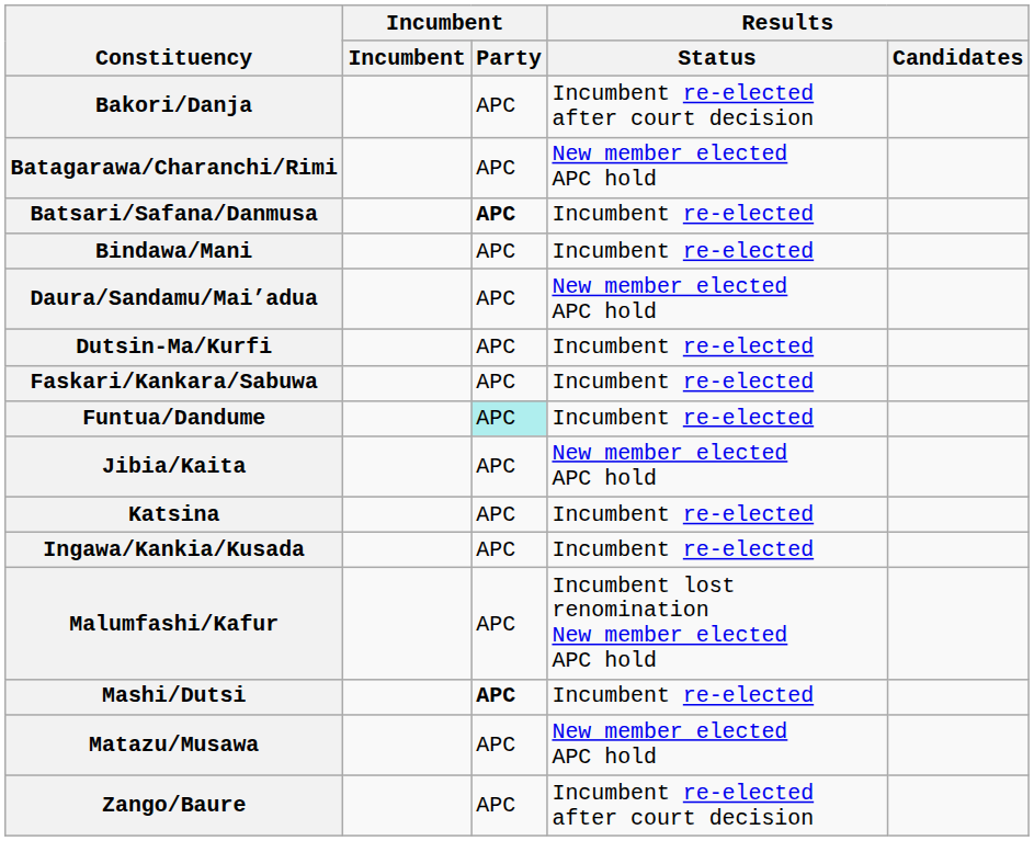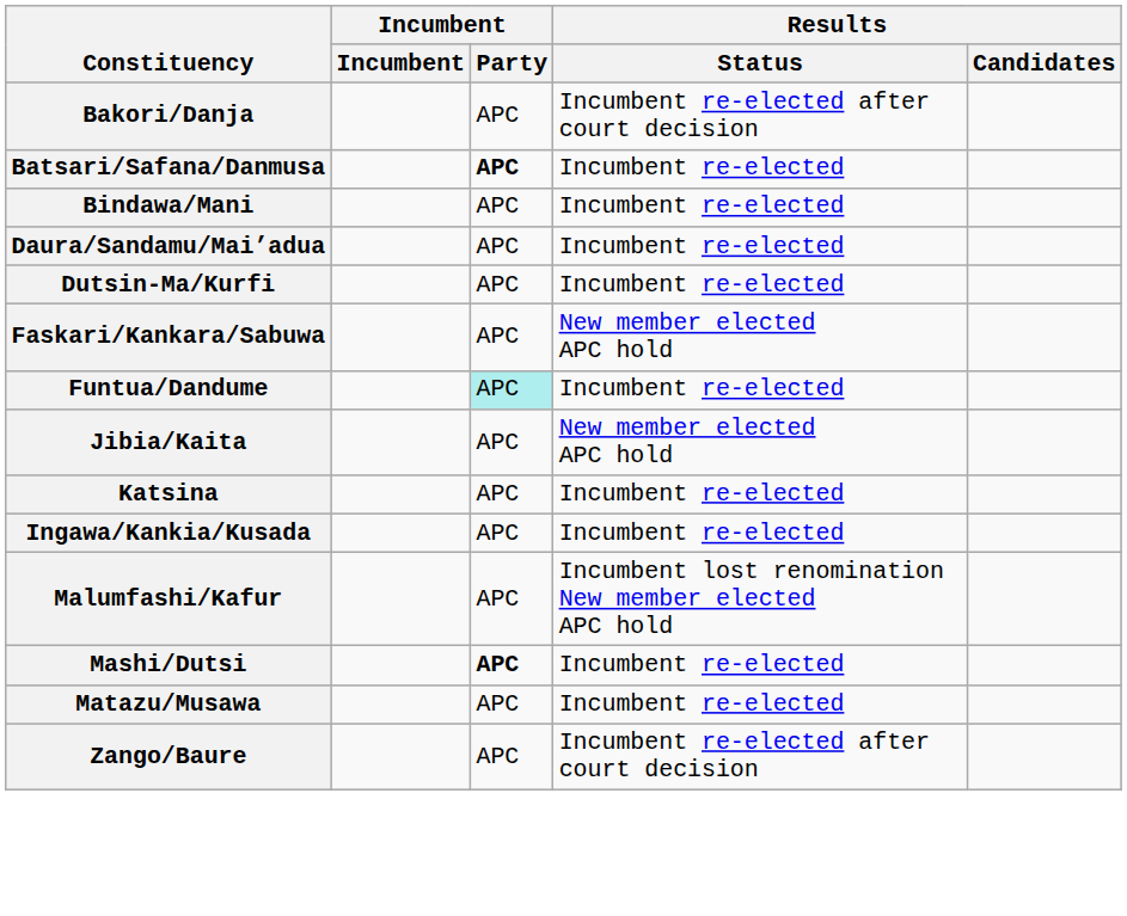- row: Batagarawa/Charanchi/Rimi | APC | New member elected APC hold
Daura/Sandamu/Mai’adua | Results / Status: New member elected APC hold -> Incumbent re-elected
Faskari/Kankara/Sabuwa | Results / Status: Incumbent re-elected -> New member elected APC hold
Matazu/Musawa | Results / Status: New member elected APC hold -> Incumbent re-elected
